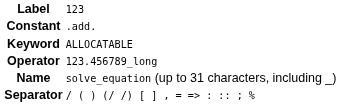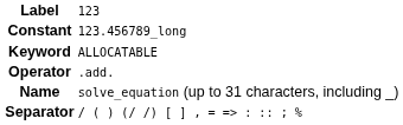Constant | column 2: .add. -> 123.456789_long
Operator | column 2: 123.456789_long -> .add.
